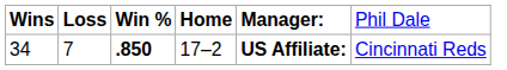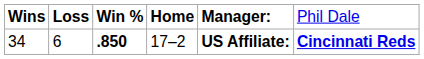34 | column 2: 7 -> 6
34 | column 6: normal -> bold
